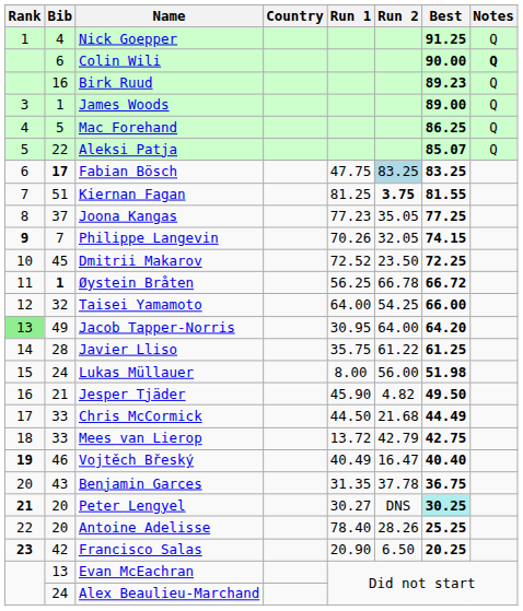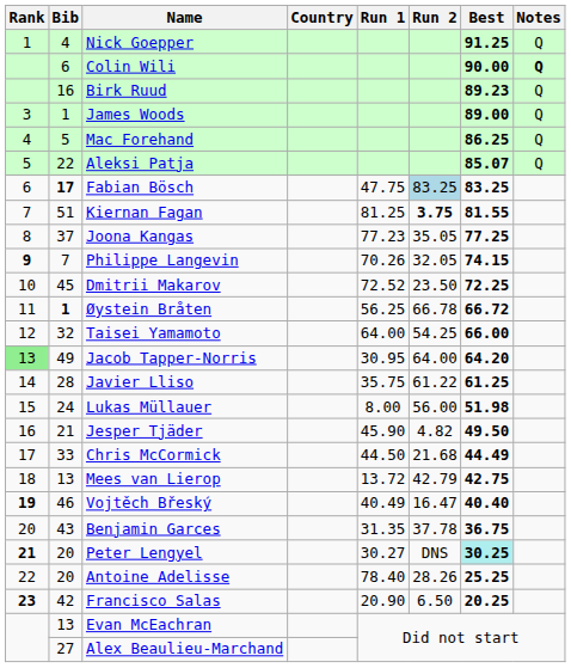Mees van Lierop | Bib: 33 -> 13
Alex Beaulieu-Marchand | Bib: 24 -> 27
